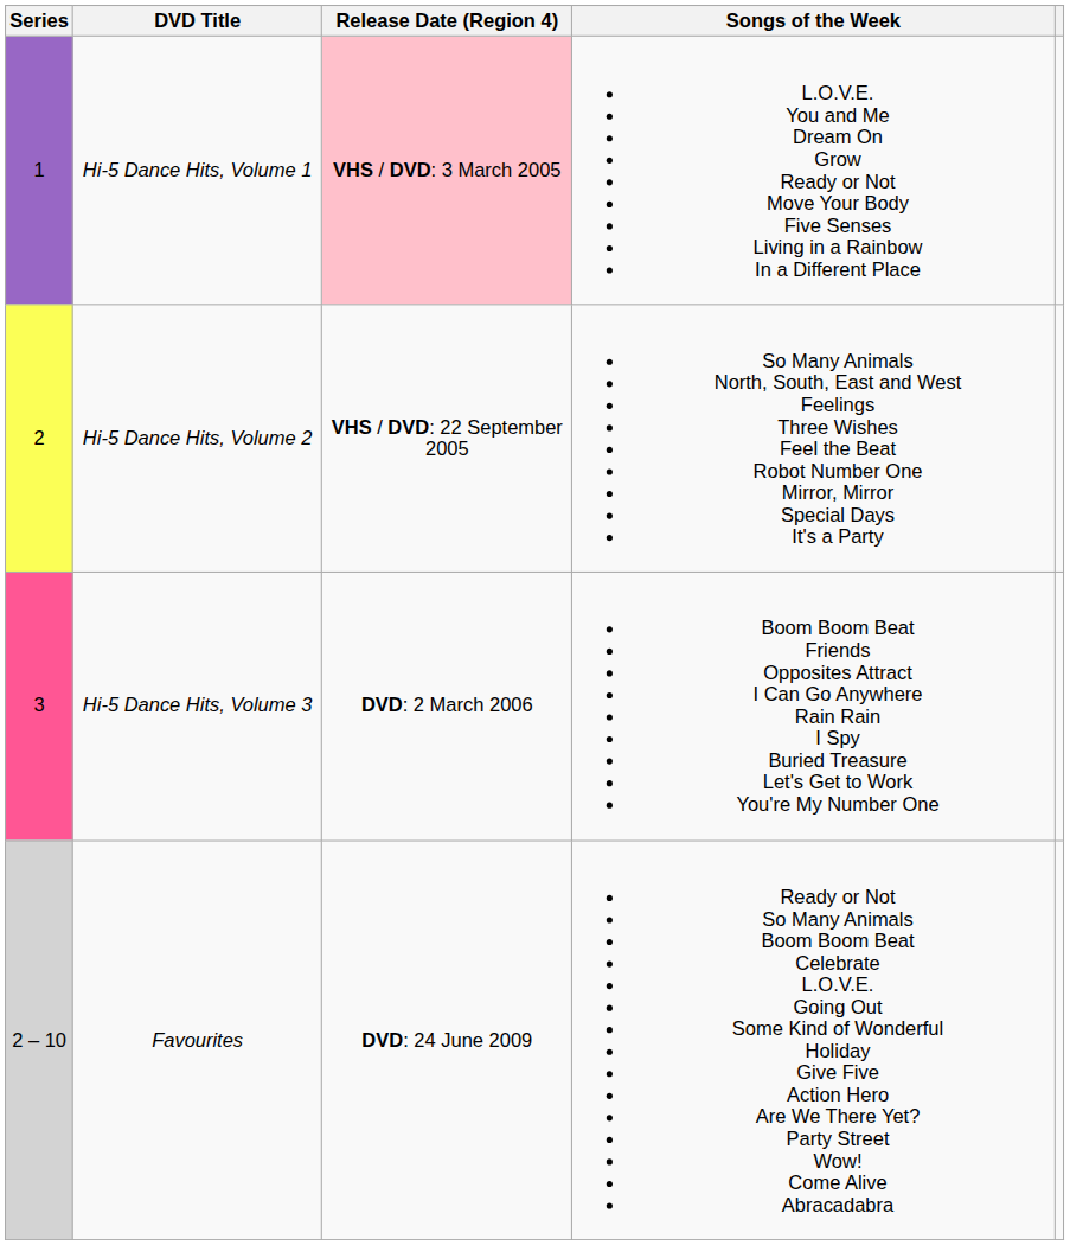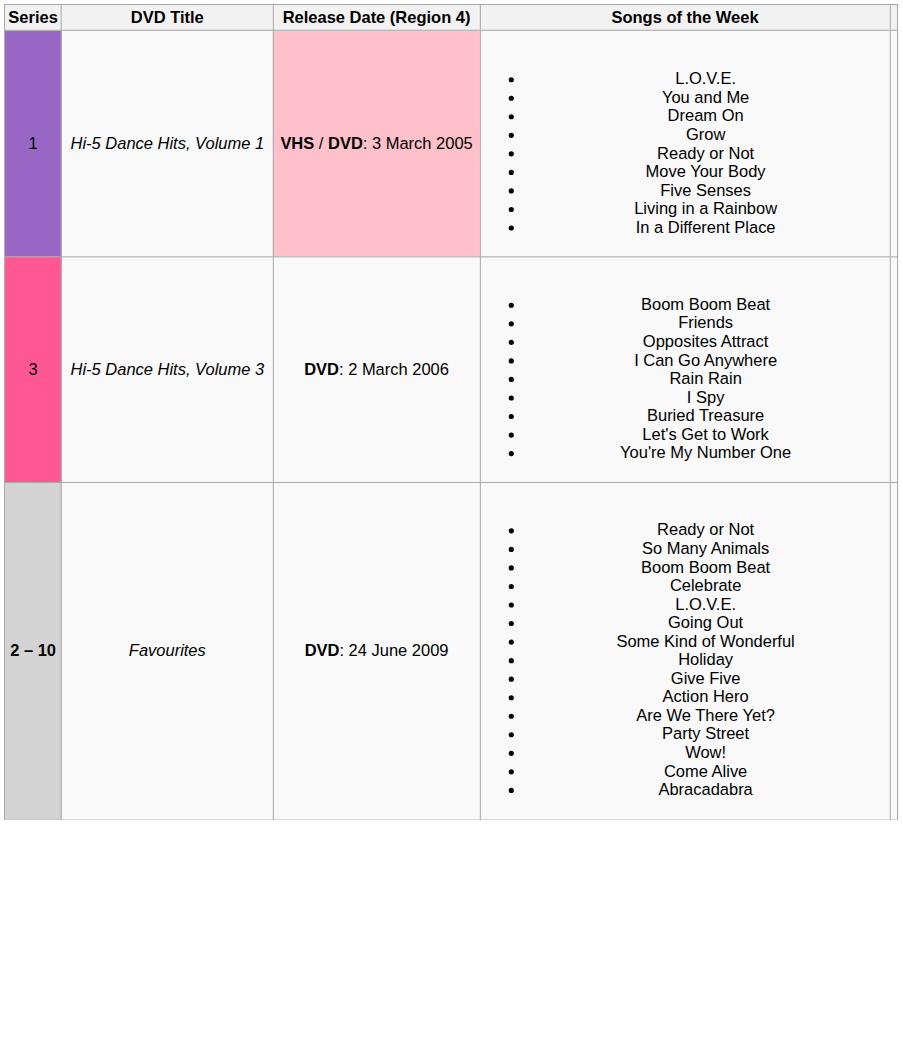- row: 2 | Hi-5 Dance Hits, Volume 2 | VHS / DVD: 22 September 2005 | So Many Animals North, South, East and West Feelings Three Wishes Feel the Beat Robot Number One Mirror, Mirror Special Days It's a Party
Favourites | Series: normal -> bold
